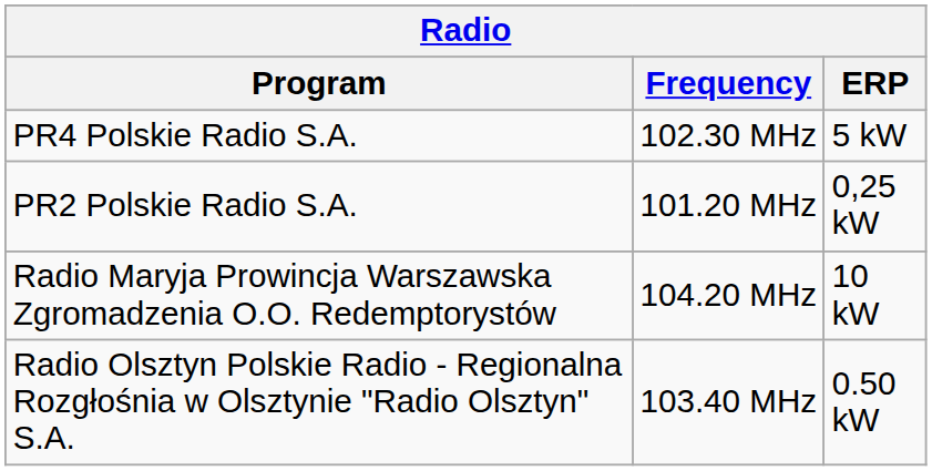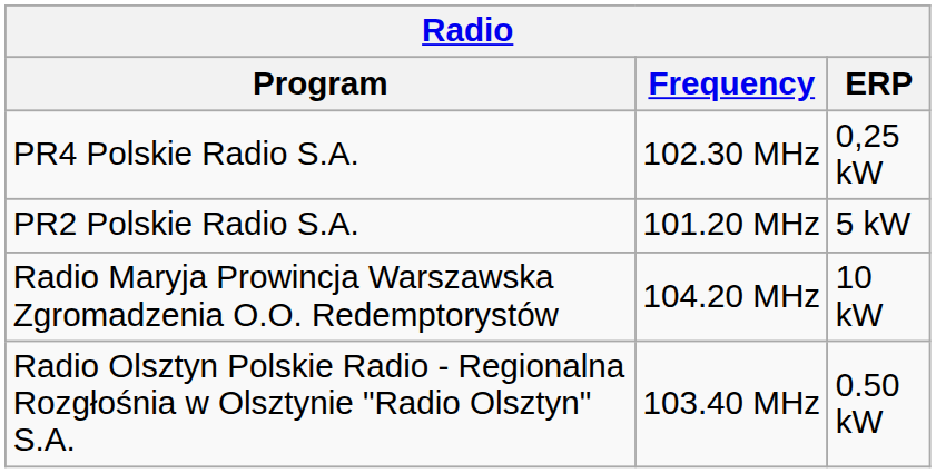PR4 Polskie Radio S.A. | ERP: 5 kW -> 0,25 kW
PR2 Polskie Radio S.A. | ERP: 0,25 kW -> 5 kW
